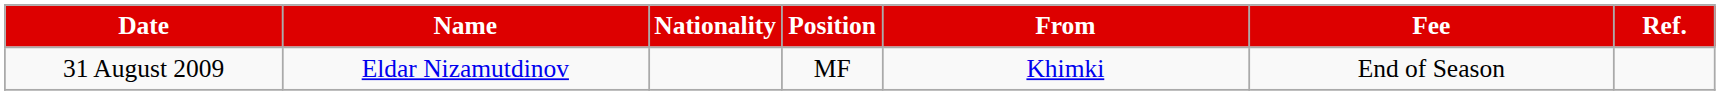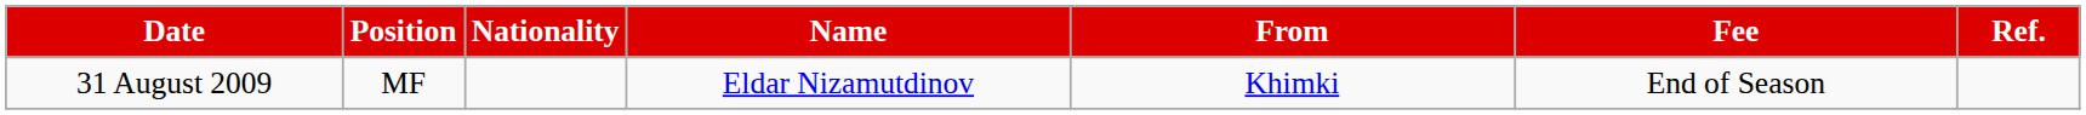columns swapped: Position <-> Name
